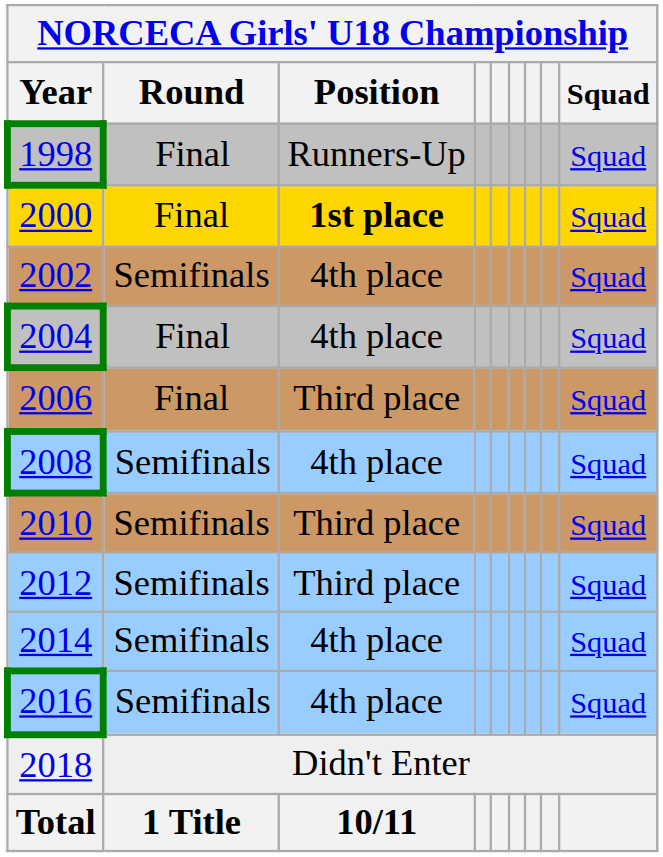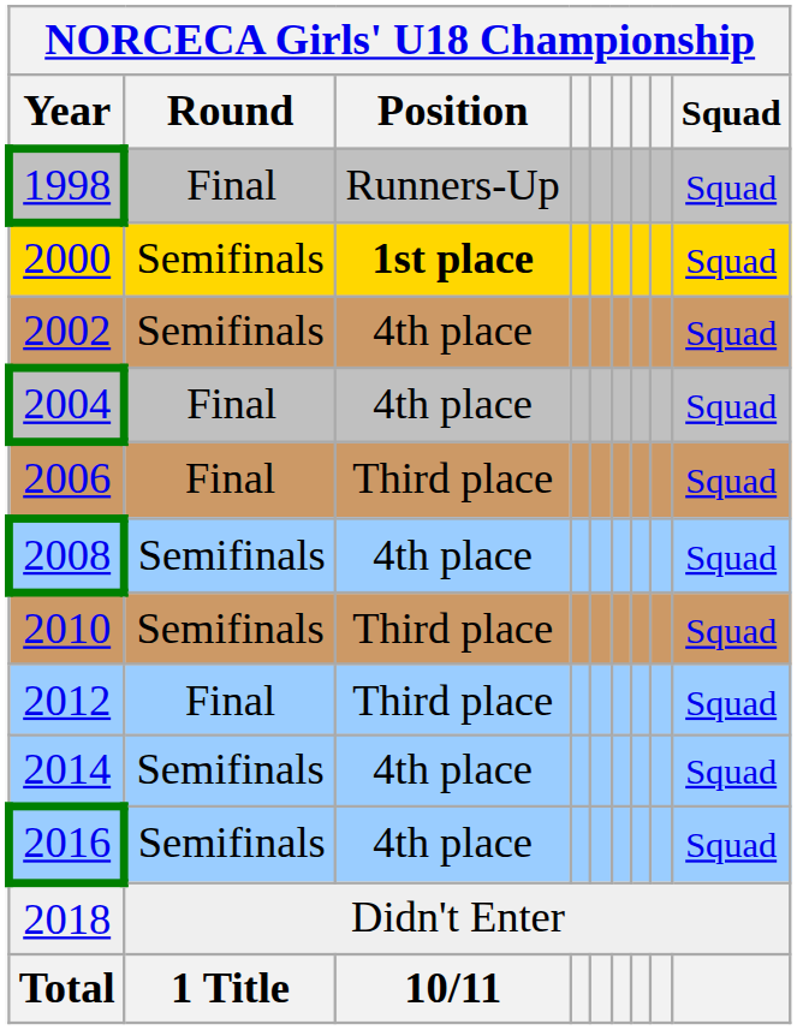2000 | NORCECA Girls' U18 Championship / Round: Final -> Semifinals
2012 | NORCECA Girls' U18 Championship / Round: Semifinals -> Final
